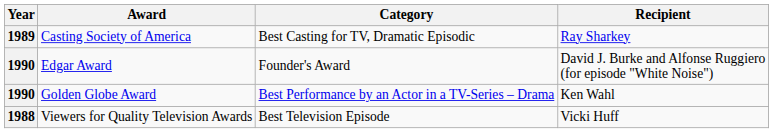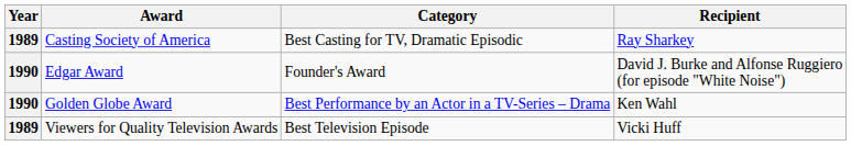Viewers for Quality Television Awards | Year: 1988 -> 1989
